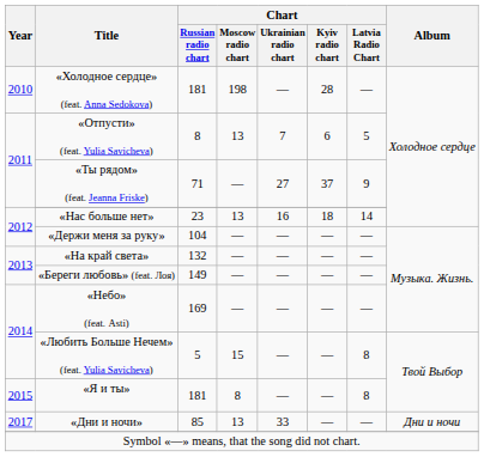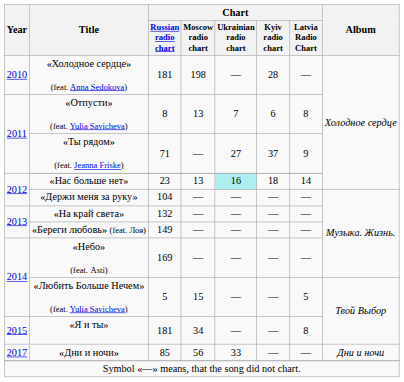«Отпусти» (feat. Yulia Savicheva) | Chart / Latvia Radio Chart: 5 -> 8
«Нас больше нет» | Chart / Ukrainian radio chart: no background -> paleturquoise background
«Любить Больше Нечем» (feat. Yulia Savicheva) | Chart / Latvia Radio Chart: 8 -> 5
«Я и ты» | Chart / Moscow radio chart: 8 -> 34
«Дни и ночи» | Chart / Moscow radio chart: 13 -> 56
